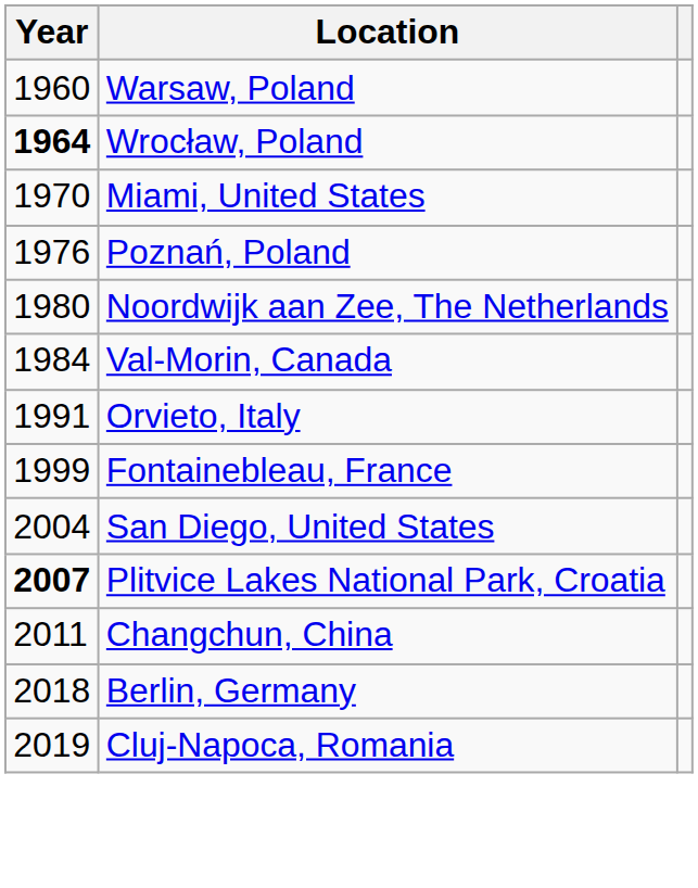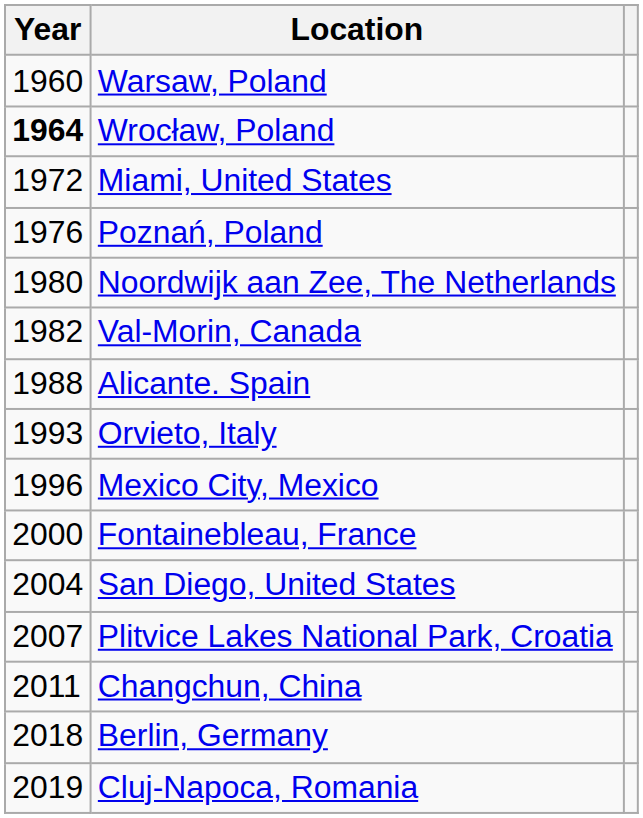Miami, United States | Year: 1970 -> 1972
Val-Morin, Canada | Year: 1984 -> 1982
+ row: 1988 | Alicante. Spain
Orvieto, Italy | Year: 1991 -> 1993
+ row: 1996 | Mexico City, Mexico
Fontainebleau, France | Year: 1999 -> 2000
Plitvice Lakes National Park, Croatia | Year: bold -> normal
